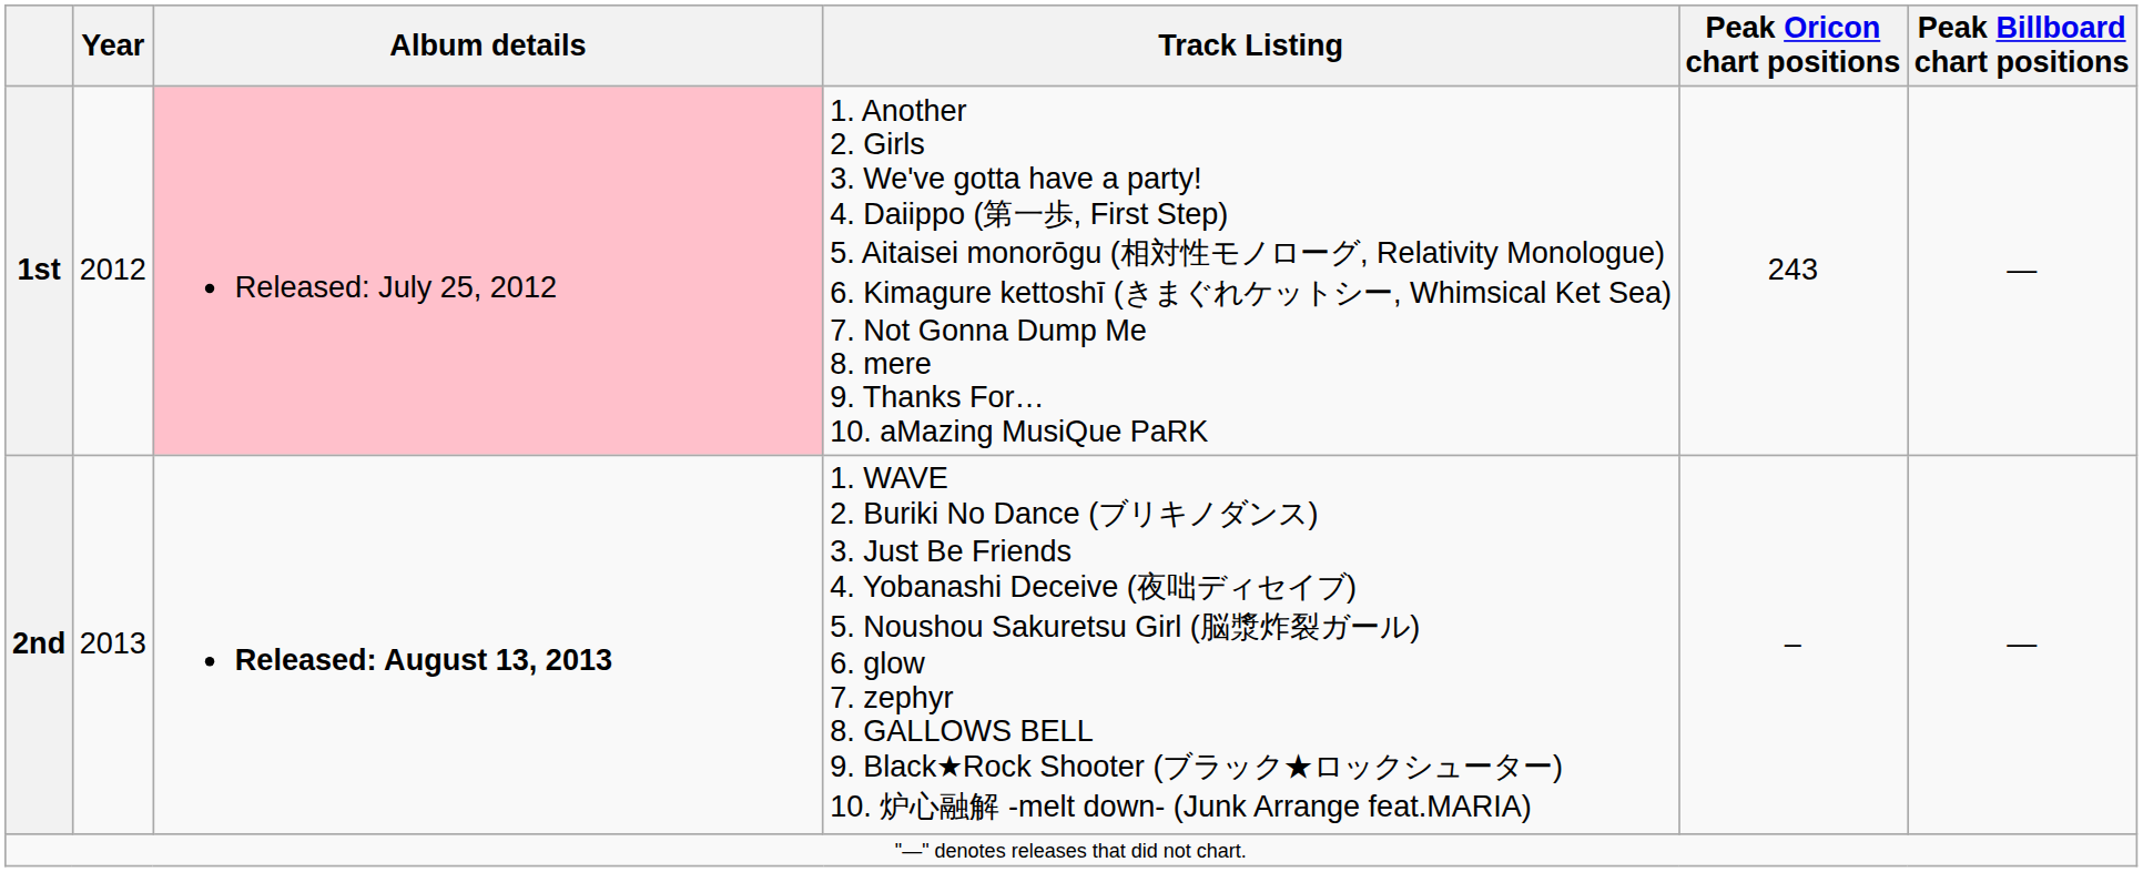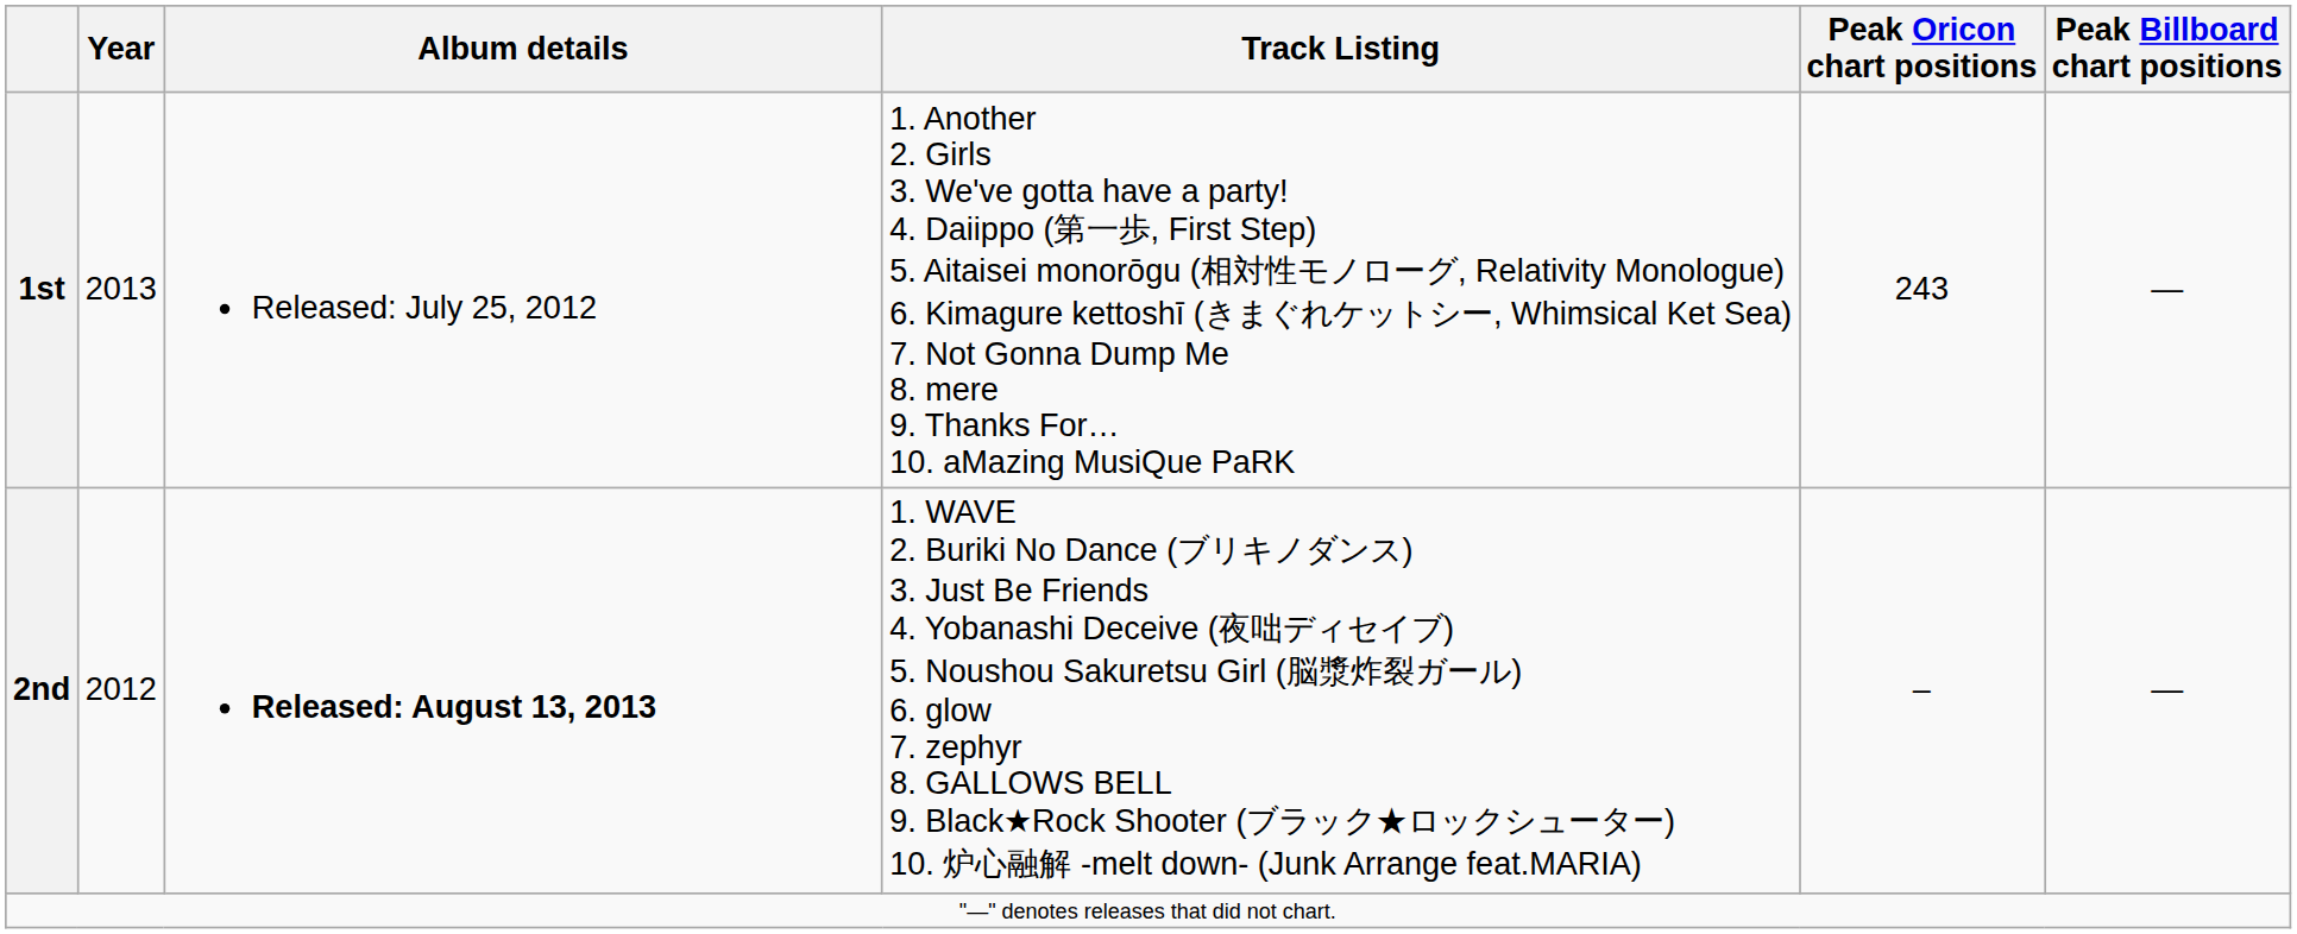1st | Year: 2012 -> 2013
1st | Album details: pink background -> no background
2nd | Year: 2013 -> 2012
